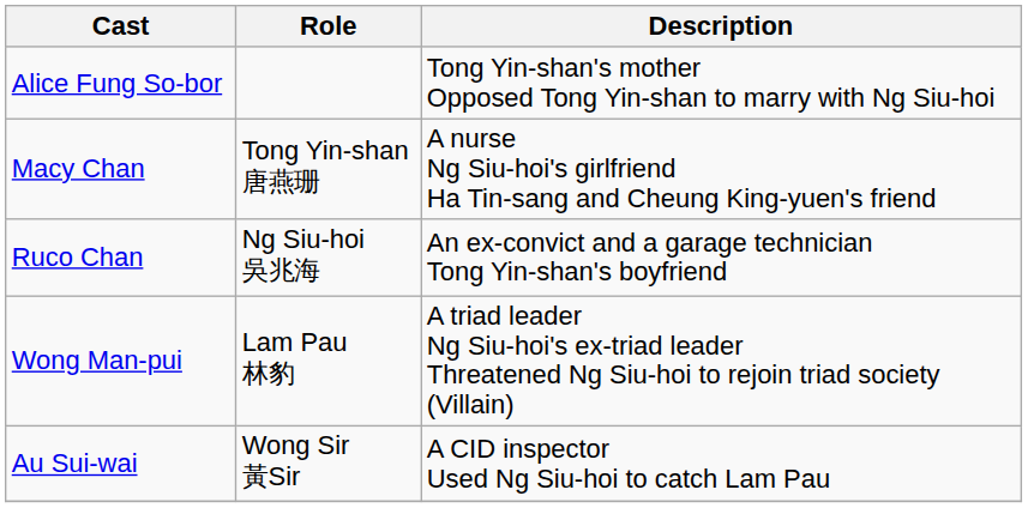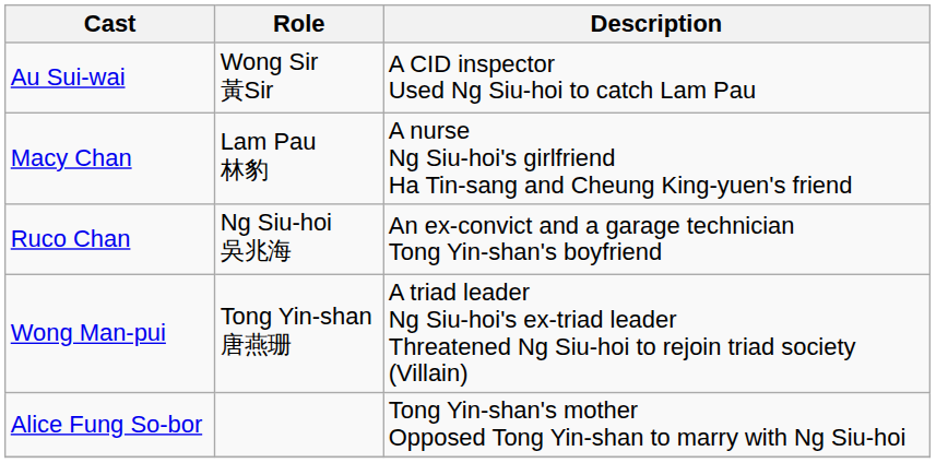rows swapped: Alice Fung So-bor <-> Au Sui-wai
Macy Chan | Role: Tong Yin-shan 唐燕珊 -> Lam Pau 林豹
Wong Man-pui | Role: Lam Pau 林豹 -> Tong Yin-shan 唐燕珊
